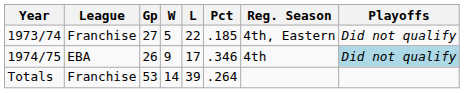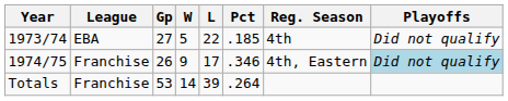1973/74 | League: Franchise -> EBA
1973/74 | Reg. Season: 4th, Eastern -> 4th
1974/75 | League: EBA -> Franchise
1974/75 | Reg. Season: 4th -> 4th, Eastern
